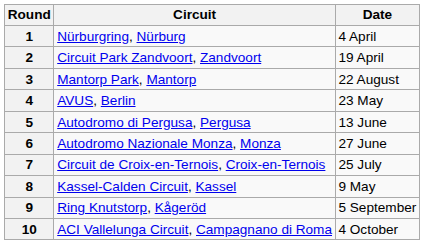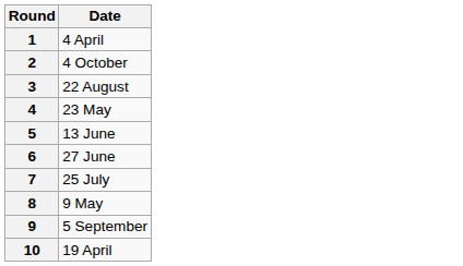- column: Circuit | Nürburgring, Nürburg | Circuit Park Zandvoort, Zandvoort | Mantorp Park, Mantorp | AVUS, Berlin | Autodromo di Pergusa, Pergusa | Autodromo Nazionale Monza, Monza | Circuit de Croix-en-Ternois, Croix-en-Ternois | Kassel-Calden Circuit, Kassel | Ring Knutstorp, Kågeröd | ACI Vallelunga Circuit, Campagnano di Roma
2 | Date: 19 April -> 4 October
10 | Date: 4 October -> 19 April
